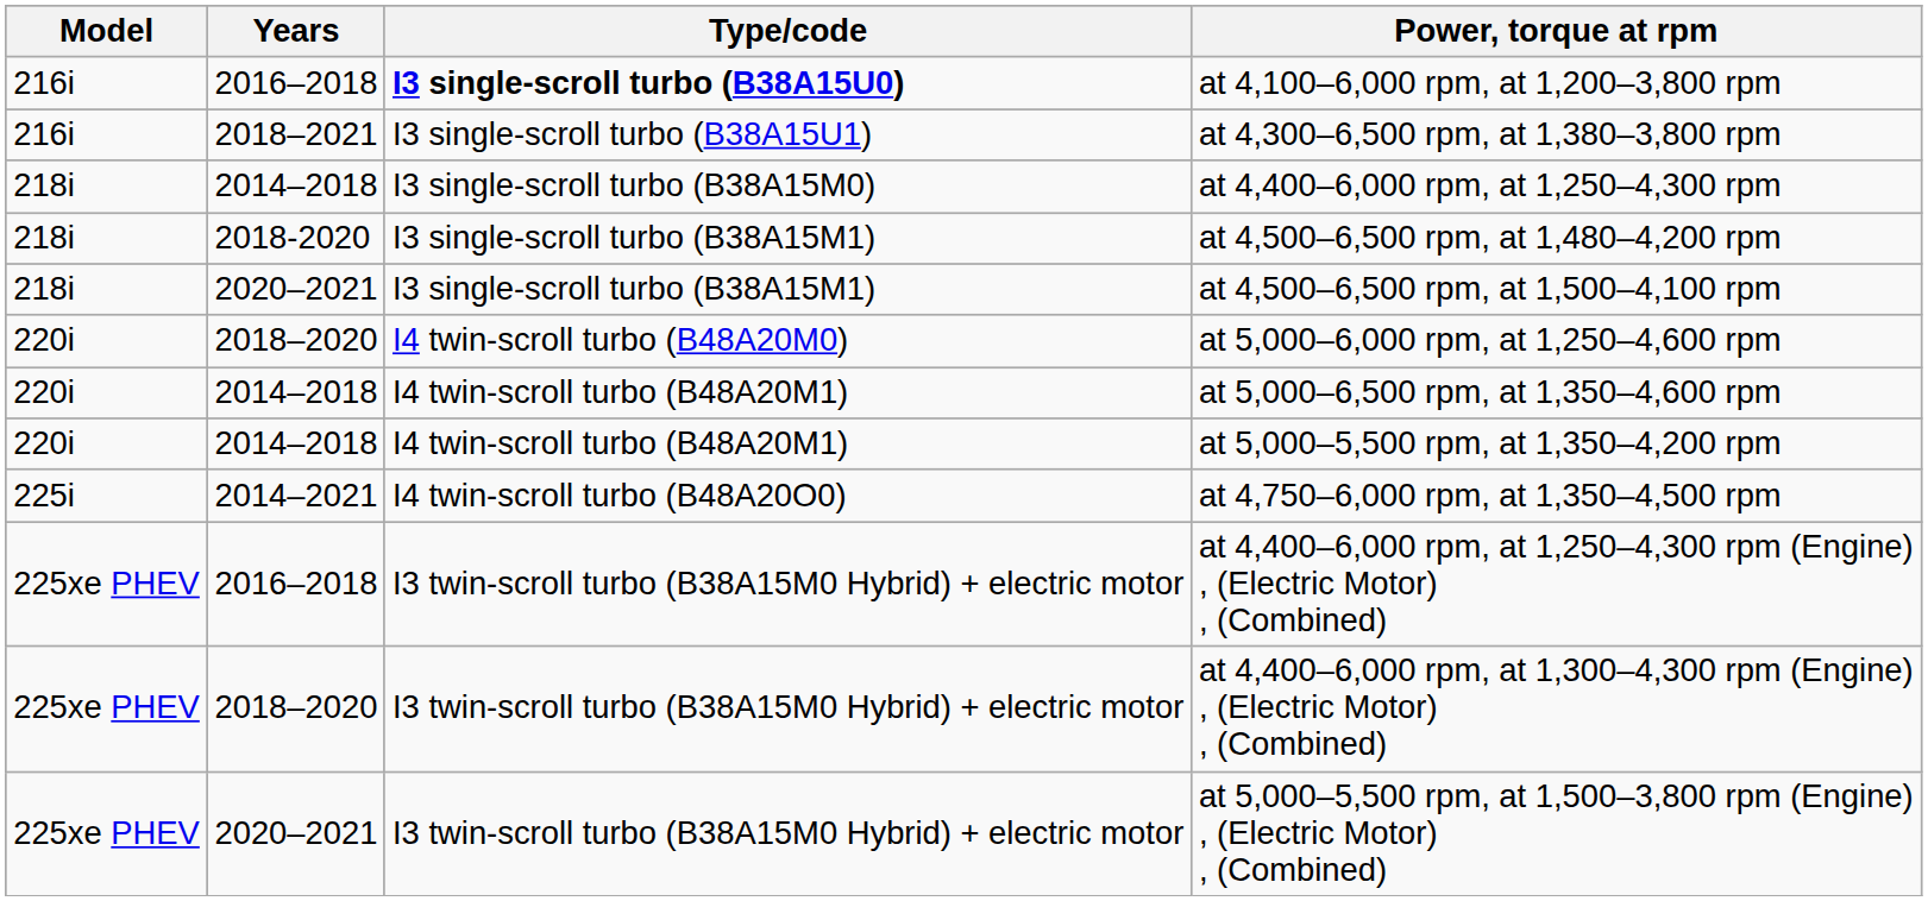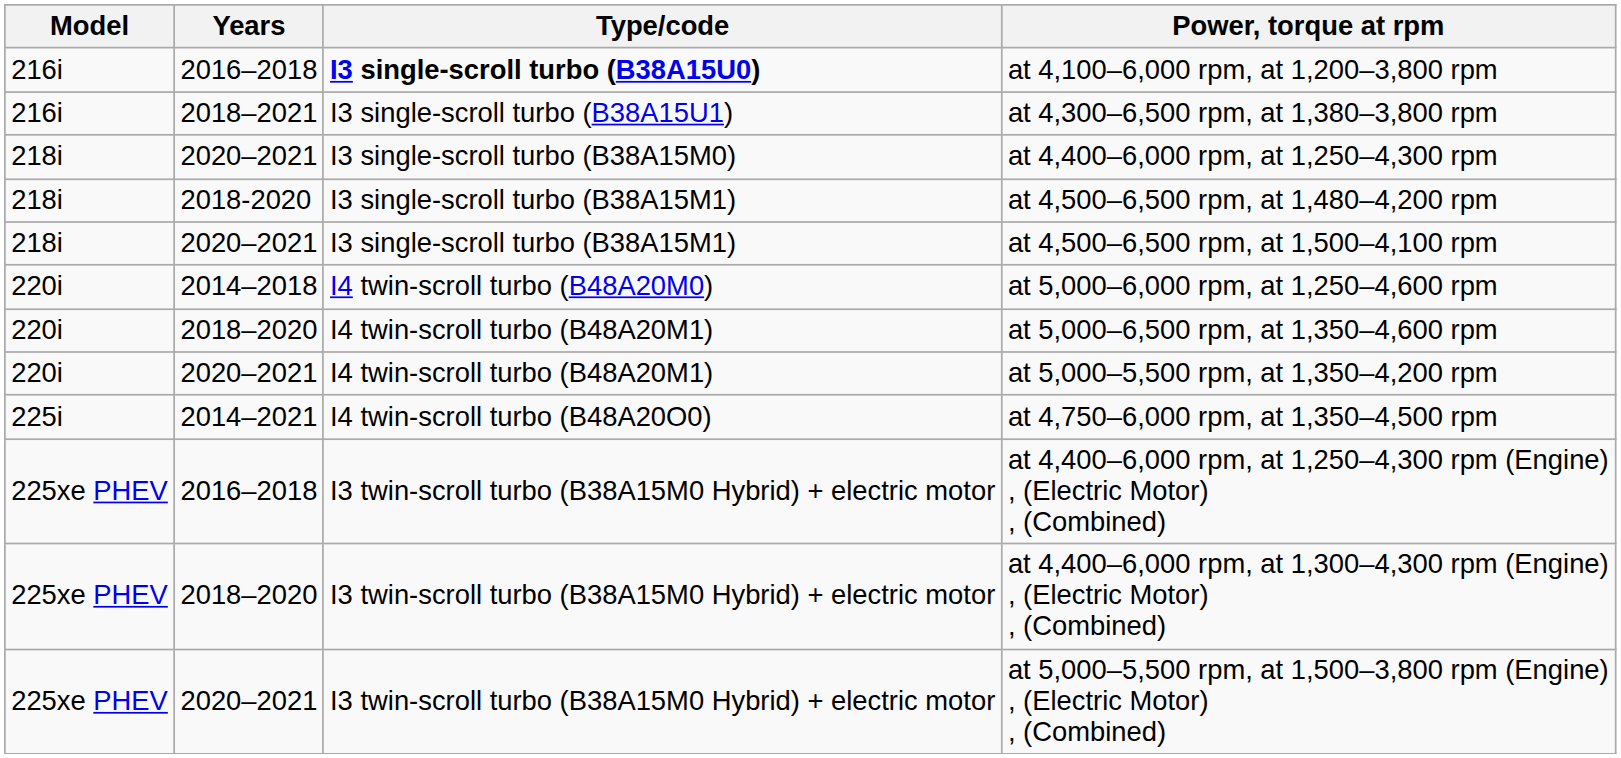at 4,400–6,000 rpm, at 1,250–4,300 rpm | Years: 2014–2018 -> 2020–2021
at 5,000–6,000 rpm, at 1,250–4,600 rpm | Years: 2018–2020 -> 2014–2018
at 5,000–6,500 rpm, at 1,350–4,600 rpm | Years: 2014–2018 -> 2018–2020
at 5,000–5,500 rpm, at 1,350–4,200 rpm | Years: 2014–2018 -> 2020–2021
